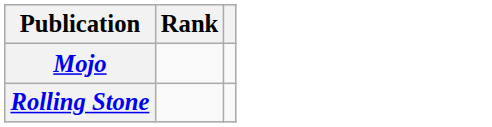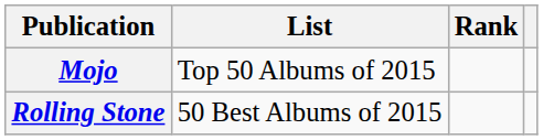+ column: List | Top 50 Albums of 2015 | 50 Best Albums of 2015
